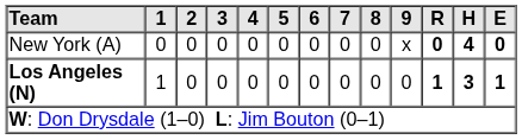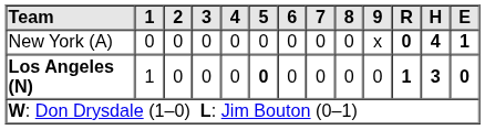New York (A) | E: 0 -> 1
Los Angeles (N) | 5: normal -> bold
Los Angeles (N) | E: 1 -> 0
